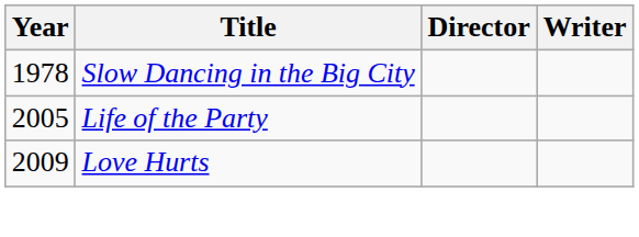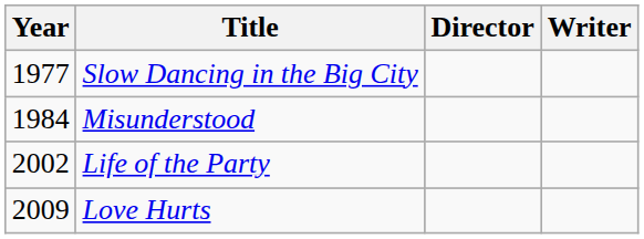Slow Dancing in the Big City | Year: 1978 -> 1977
+ row: 1984 | Misunderstood
Life of the Party | Year: 2005 -> 2002
